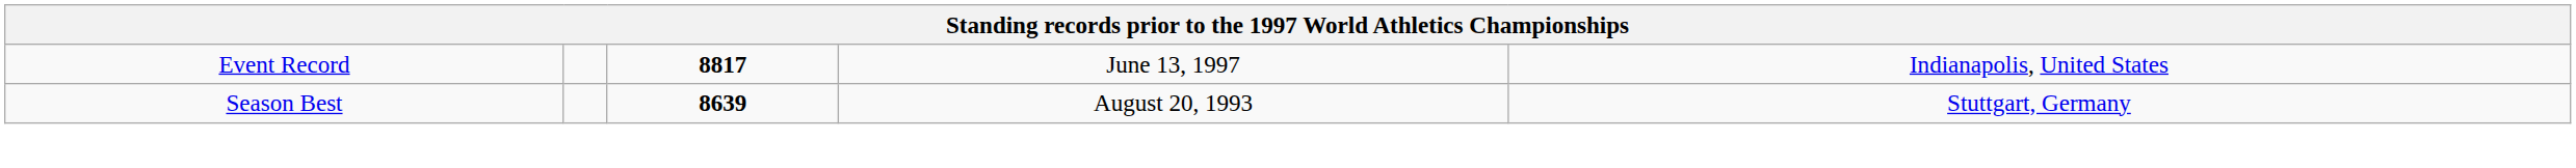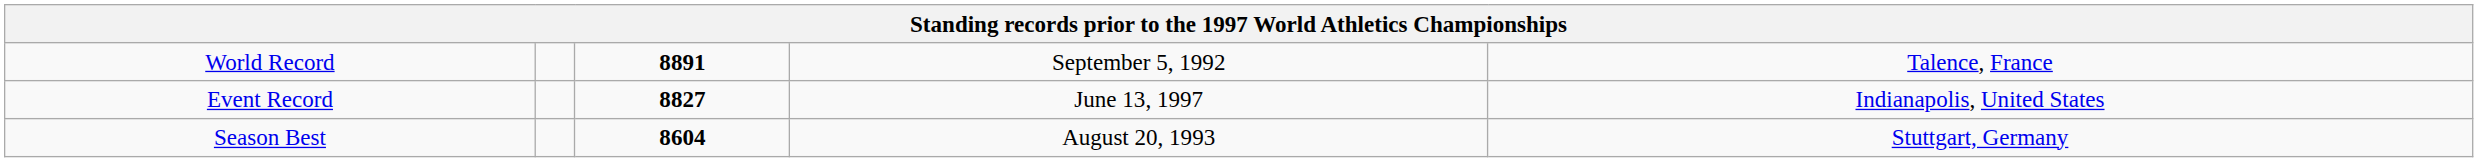+ row: World Record | 8891 | September 5, 1992 | Talence, France
Event Record | column 3: 8817 -> 8827
Season Best | column 3: 8639 -> 8604
